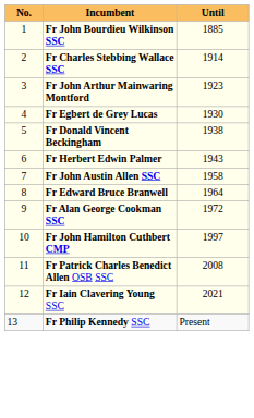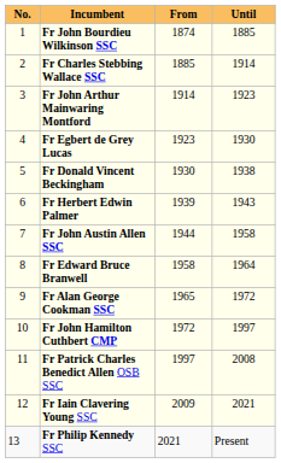+ column: From | 1874 | 1885 | 1914 | 1923 | 1930 | 1939 | 1944 | 1958 | 1965 | 1972 | 1997 | 2009 | 2021
